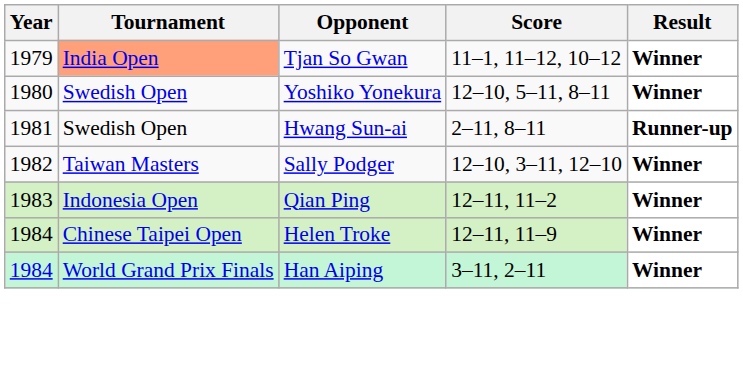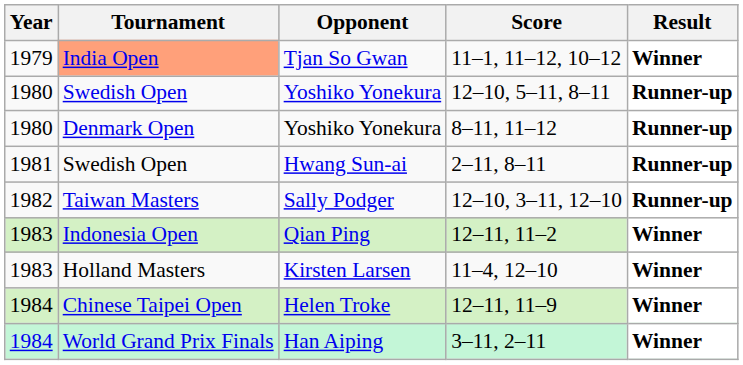12–10, 5–11, 8–11 | Result: Winner -> Runner-up
+ row: 1980 | Denmark Open | Yoshiko Yonekura | 8–11, 11–12 | Runner-up
12–10, 3–11, 12–10 | Result: Winner -> Runner-up
+ row: 1983 | Holland Masters | Kirsten Larsen | 11–4, 12–10 | Winner
